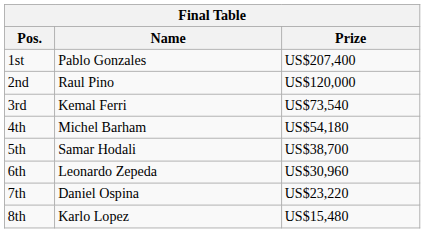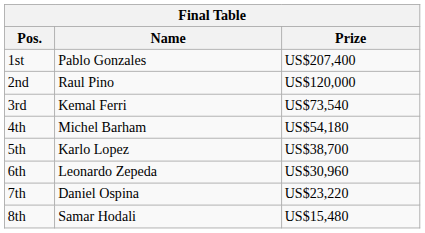5th | Name: Samar Hodali -> Karlo Lopez
8th | Name: Karlo Lopez -> Samar Hodali
